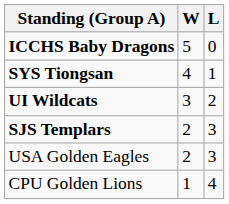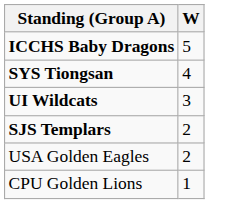- column: L | 0 | 1 | 2 | 3 | 3 | 4
